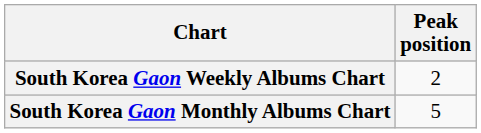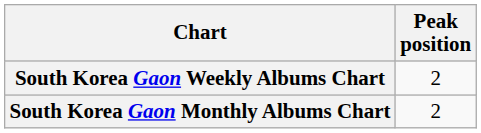South Korea Gaon Monthly Albums Chart | Peak position: 5 -> 2
